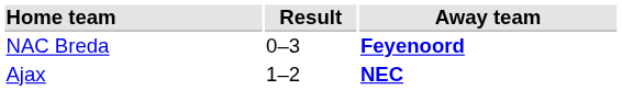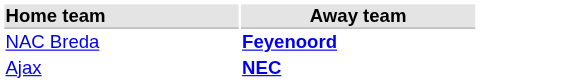- column: Result | 0–3 | 1–2
